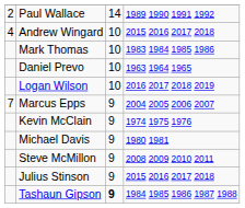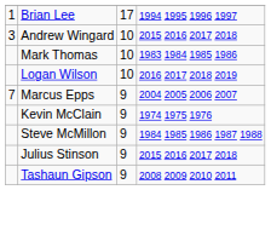+ row: 1 | Brian Lee | 17 | 1994 1995 1996 1997
- row: 2 | Paul Wallace | 14 | 1989 1990 1991 1992
Andrew Wingard | column 1: 4 -> 3
- row: Daniel Prevo | 10 | 1963 1964 1965
- row: Michael Davis | 9 | 1980 1981
Steve McMillon | column 4: 2008 2009 2010 2011 -> 1984 1985 1986 1987 1988
Tashaun Gipson | column 3: bold -> normal
Tashaun Gipson | column 4: 1984 1985 1986 1987 1988 -> 2008 2009 2010 2011
